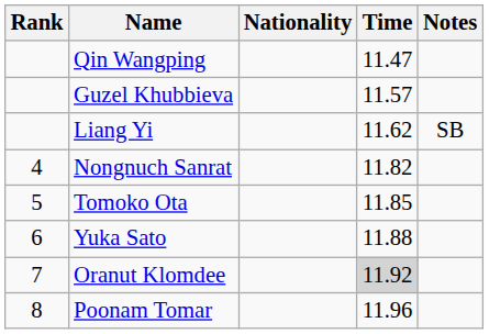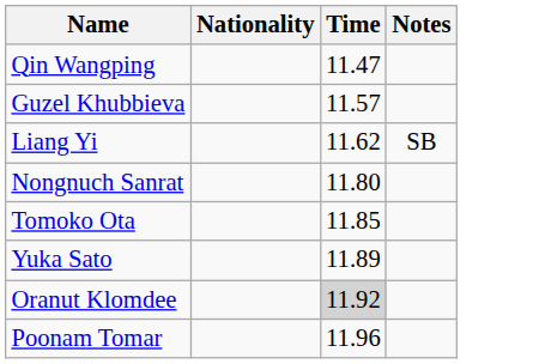- column: Rank | 4 | 5 | 6 | 7 | 8
Nongnuch Sanrat | Time: 11.82 -> 11.80
Yuka Sato | Time: 11.88 -> 11.89
